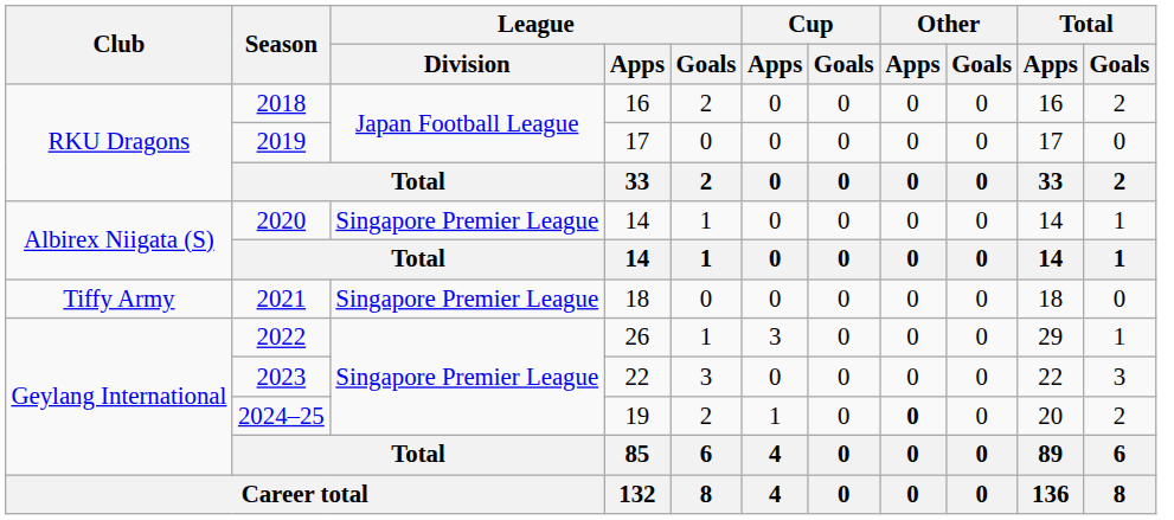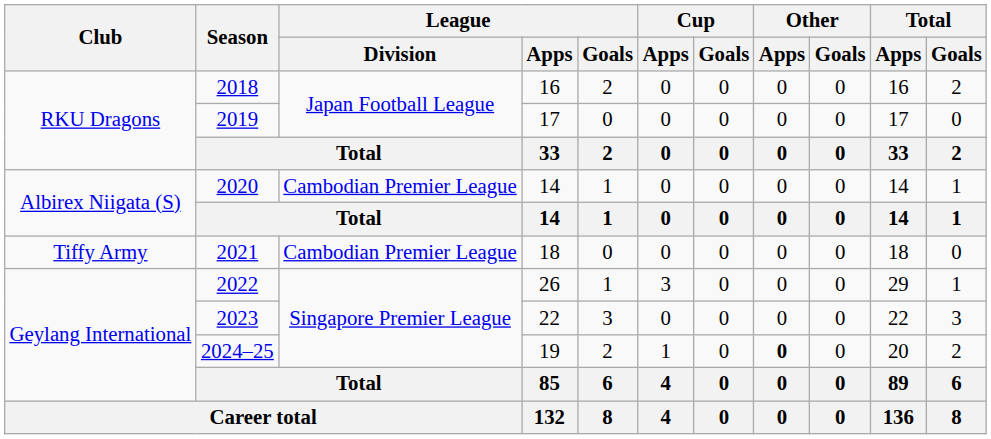2020 | League / Division: Singapore Premier League -> Cambodian Premier League
2021 | League / Division: Singapore Premier League -> Cambodian Premier League
